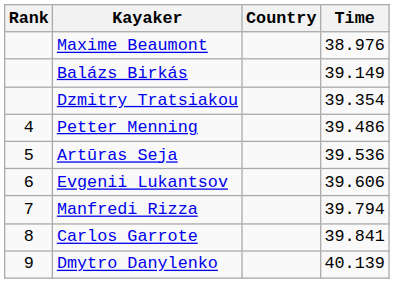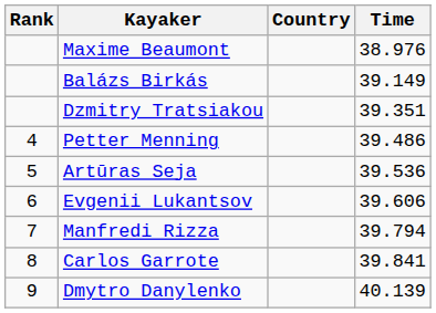Dzmitry Tratsiakou | Time: 39.354 -> 39.351
